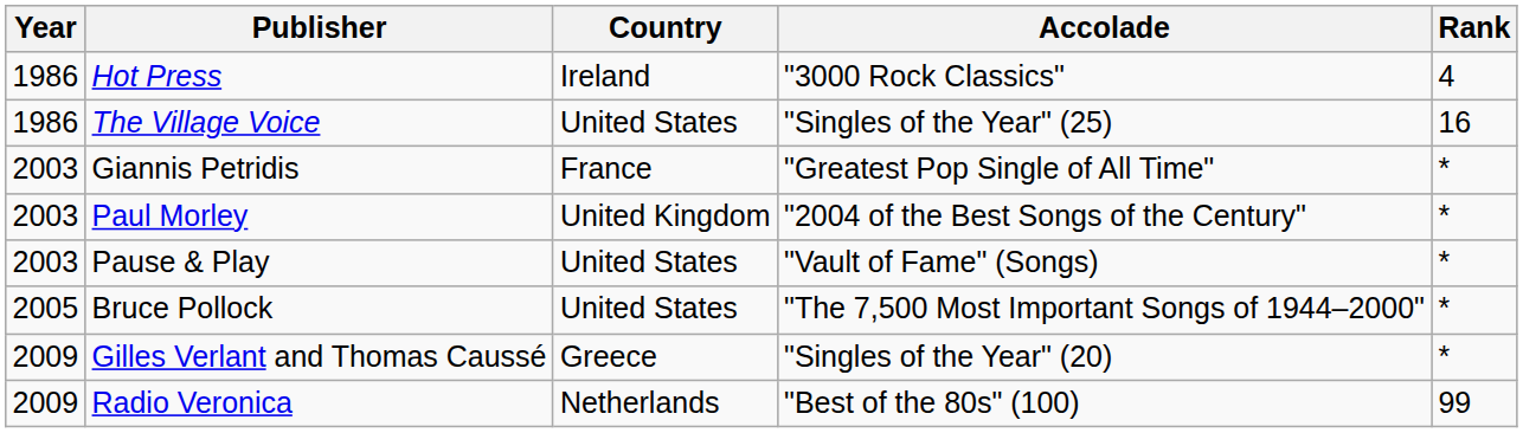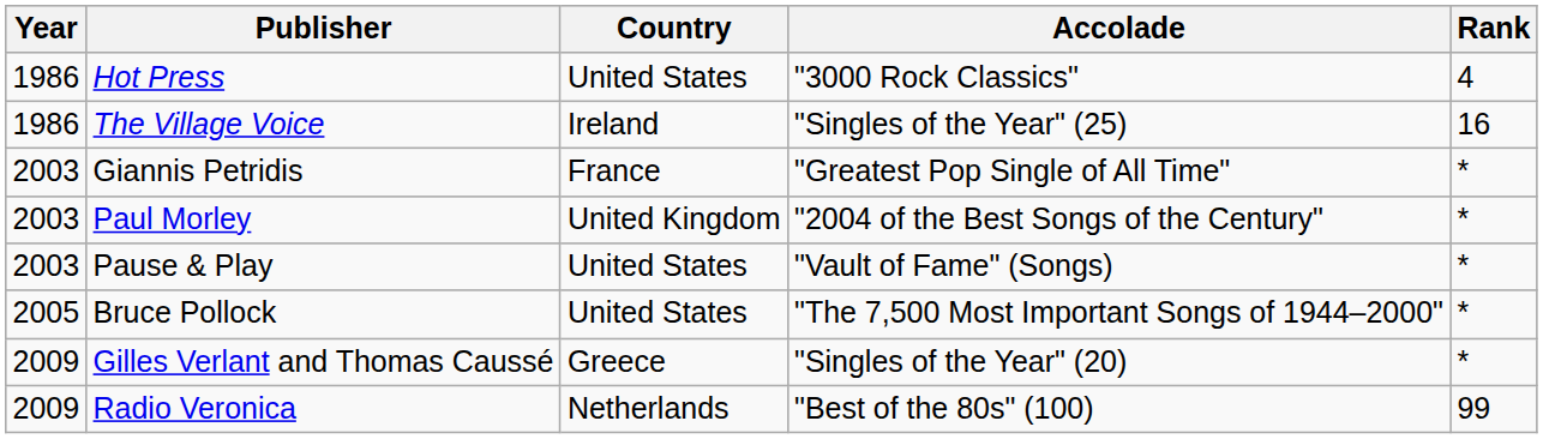Hot Press | Country: Ireland -> United States
The Village Voice | Country: United States -> Ireland
